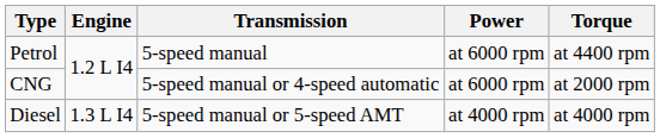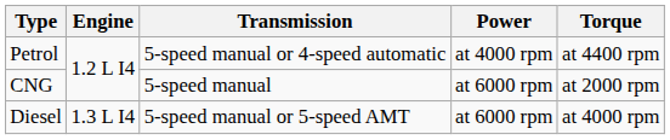Petrol | Transmission: 5-speed manual -> 5-speed manual or 4-speed automatic
Petrol | Power: at 6000 rpm -> at 4000 rpm
CNG | Transmission: 5-speed manual or 4-speed automatic -> 5-speed manual
Diesel | Power: at 4000 rpm -> at 6000 rpm
